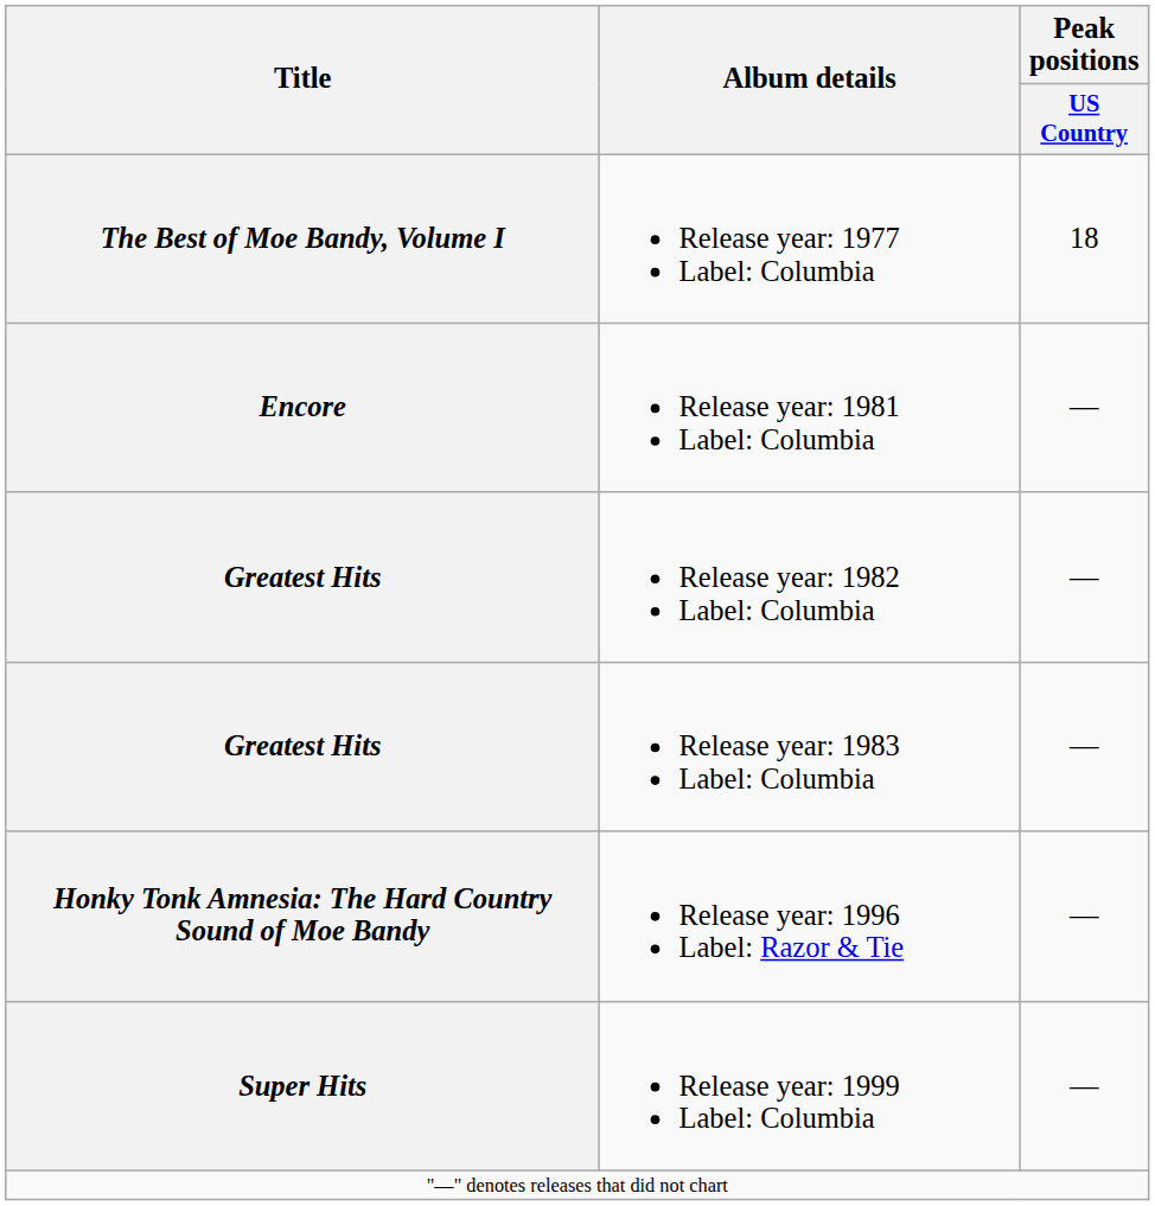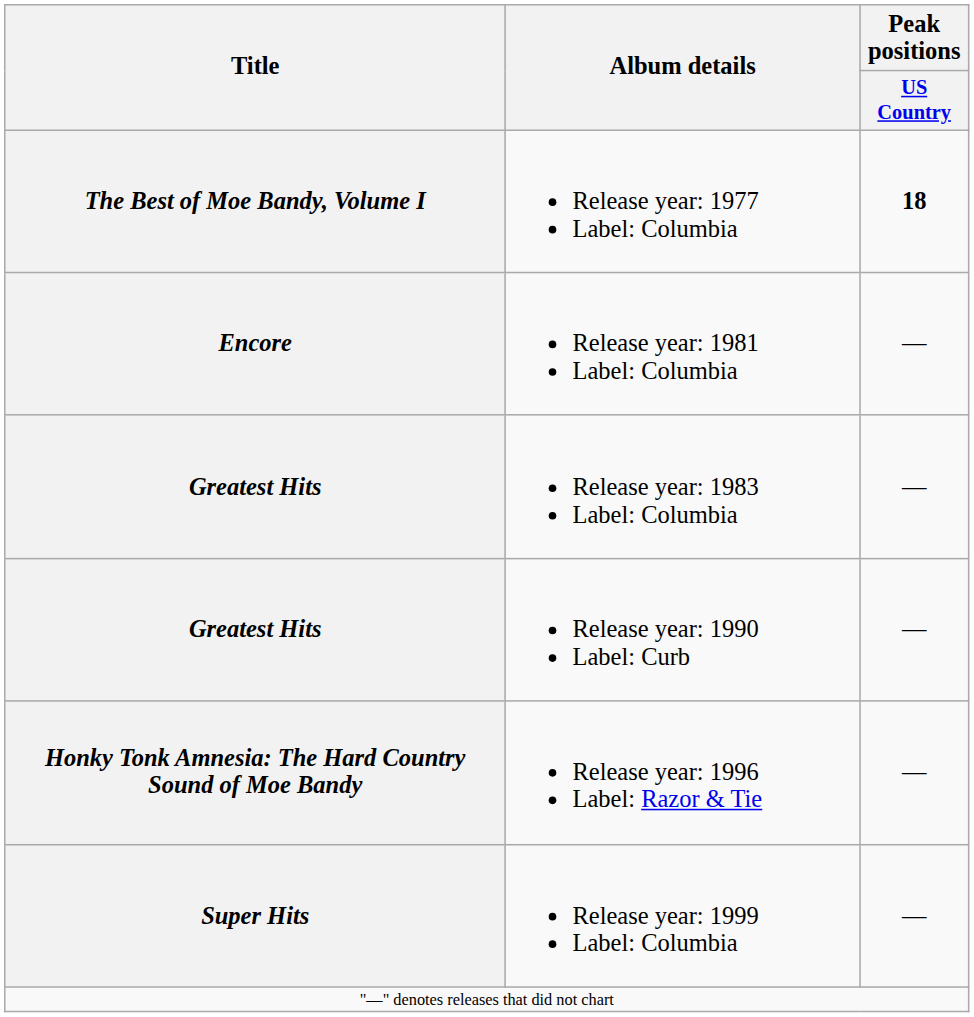Release year: 1977 Label: Columbia | Peak positions / US Country: normal -> bold
- row: Greatest Hits | Release year: 1982 Label: Columbia | —
+ row: Greatest Hits | Release year: 1990 Label: Curb | —
